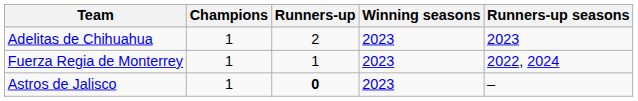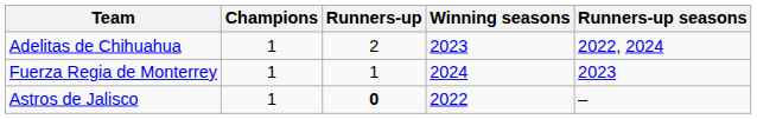Adelitas de Chihuahua | Runners-up seasons: 2023 -> 2022, 2024
Fuerza Regia de Monterrey | Winning seasons: 2023 -> 2024
Fuerza Regia de Monterrey | Runners-up seasons: 2022, 2024 -> 2023
Astros de Jalisco | Winning seasons: 2023 -> 2022
